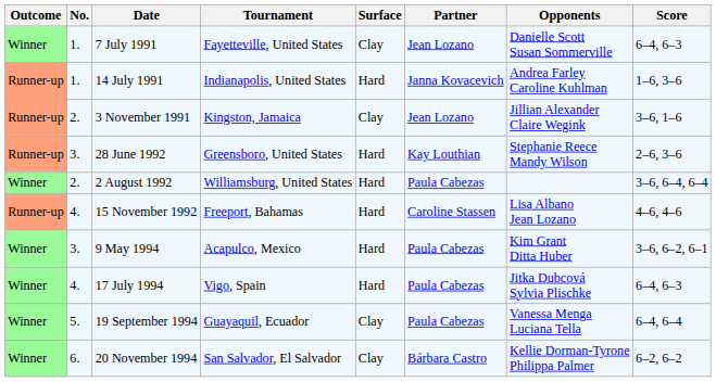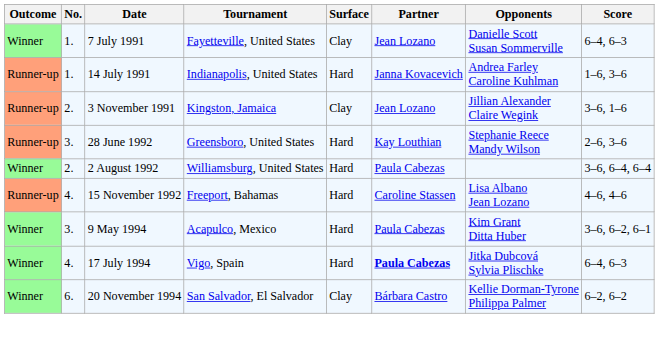17 July 1994 | Partner: normal -> bold
- row: Winner | 5. | 19 September 1994 | Guayaquil, Ecuador | Clay | Paula Cabezas | Vanessa Menga Luciana Tella | 6–4, 6–4
